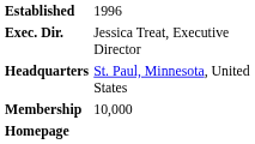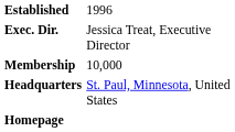rows swapped: Headquarters <-> Membership
